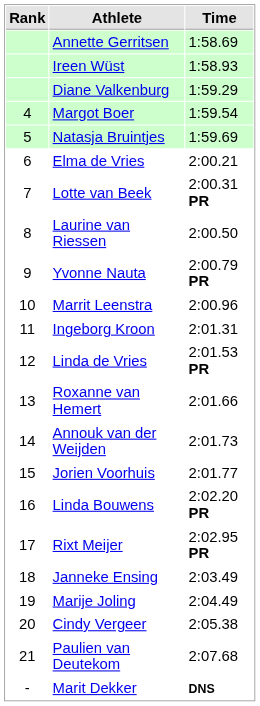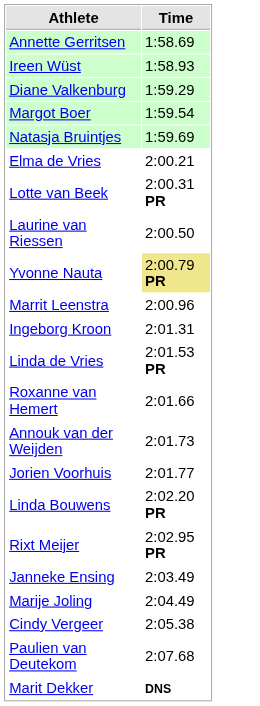- column: Rank | 4 | 5 | 6 | 7 | 8 | 9 | 10 | 11 | 12 | 13 | 14 | 15 | 16 | 17 | 18 | 19 | 20 | 21 | -
Yvonne Nauta | Time: no background -> khaki background
